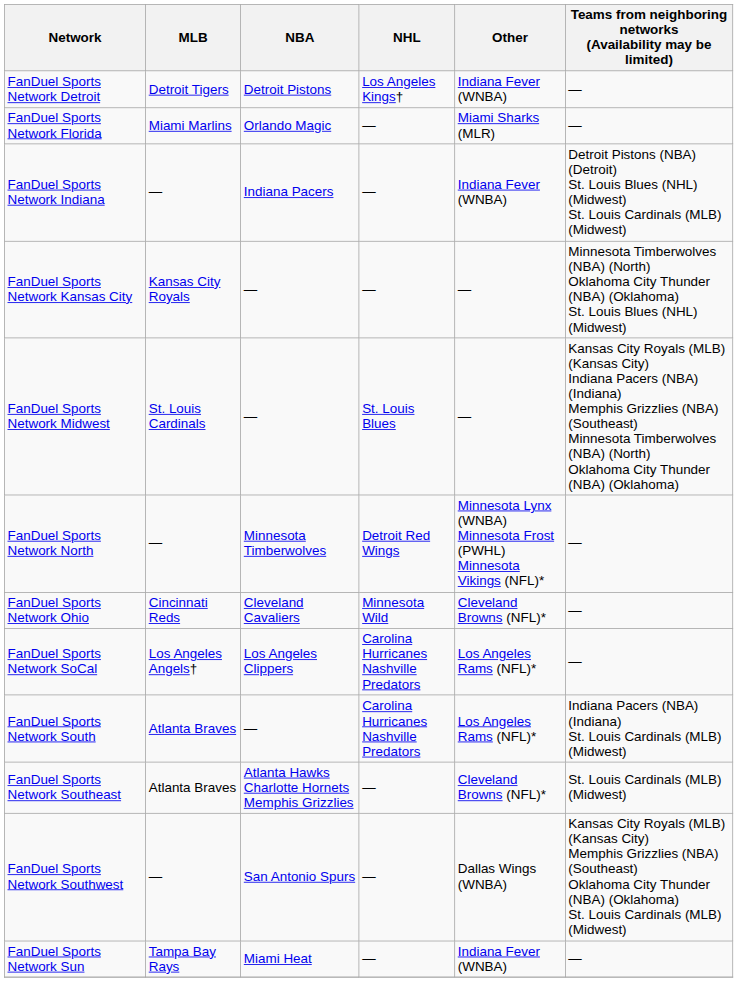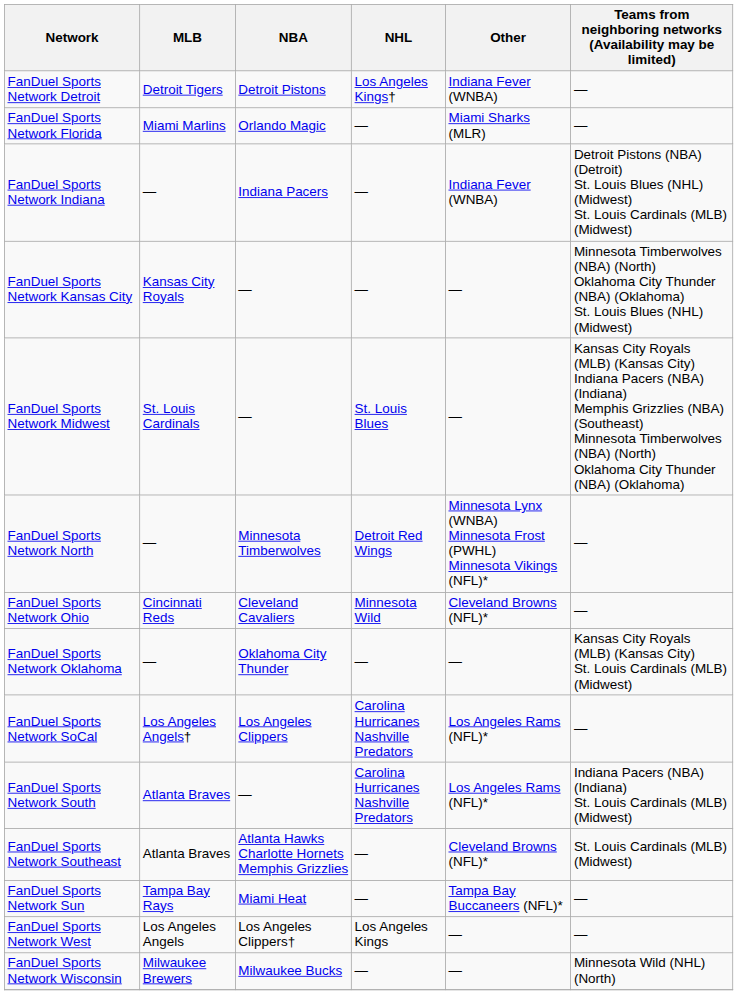+ row: FanDuel Sports Network Oklahoma | — | Oklahoma City Thunder | — | — | Kansas City Royals (MLB) (Kansas City) St. Louis Cardinals (MLB) (Midwest)
- row: FanDuel Sports Network Southwest | — | San Antonio Spurs | — | Dallas Wings (WNBA) | Kansas City Royals (MLB) (Kansas City) Memphis Grizzlies (NBA) (Southeast) Oklahoma City Thunder (NBA) (Oklahoma) St. Louis Cardinals (MLB) (Midwest)
FanDuel Sports Network Sun | Other: Indiana Fever (WNBA) -> Tampa Bay Buccaneers (NFL)*
+ row: FanDuel Sports Network West | Los Angeles Angels | Los Angeles Clippers† | Los Angeles Kings | — | —
+ row: FanDuel Sports Network Wisconsin | Milwaukee Brewers | Milwaukee Bucks | — | — | Minnesota Wild (NHL) (North)
